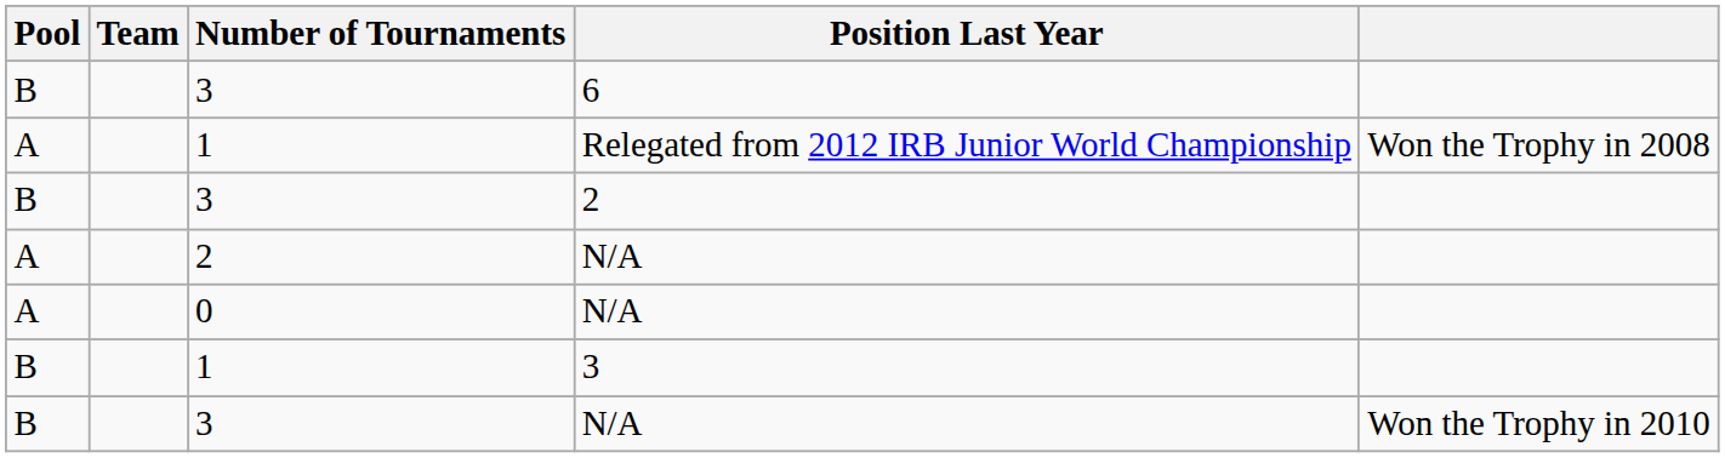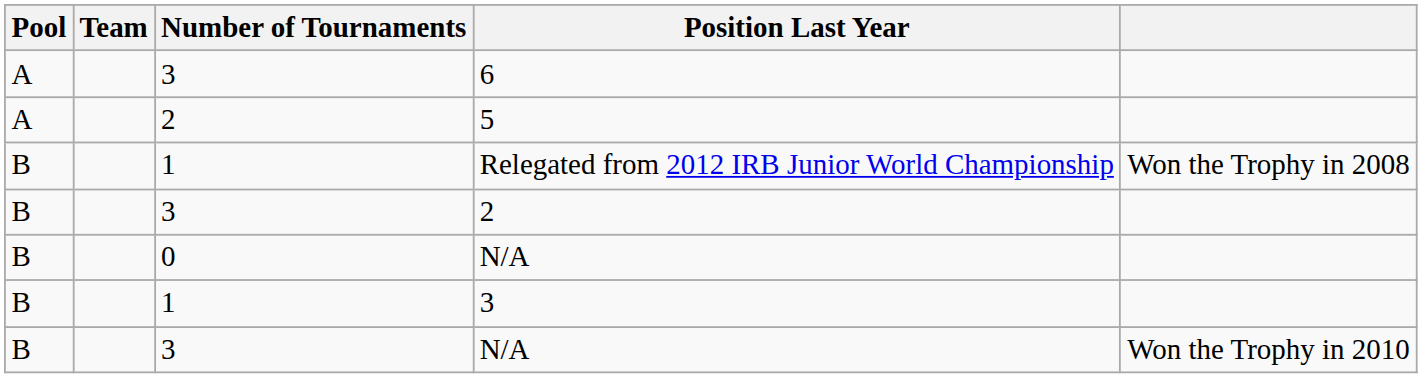6 | Pool: B -> A
+ row: A | 2 | 5
Relegated from 2012 IRB Junior World Championship | Pool: A -> B
- row: A | 2 | N/A
0 / N/A | Pool: A -> B
